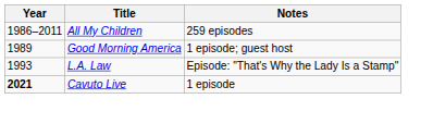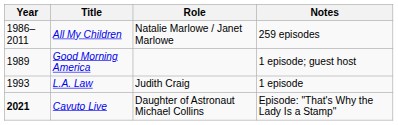+ column: Role | Natalie Marlowe / Janet Marlowe | Judith Craig | Daughter of Astronaut Michael Collins
L.A. Law | Notes: Episode: "That's Why the Lady Is a Stamp" -> 1 episode
Cavuto Live | Notes: 1 episode -> Episode: "That's Why the Lady Is a Stamp"
